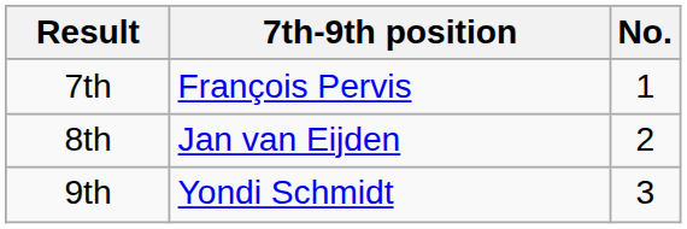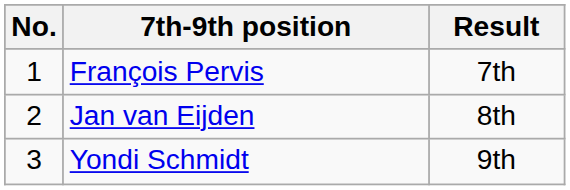columns swapped: No. <-> Result
